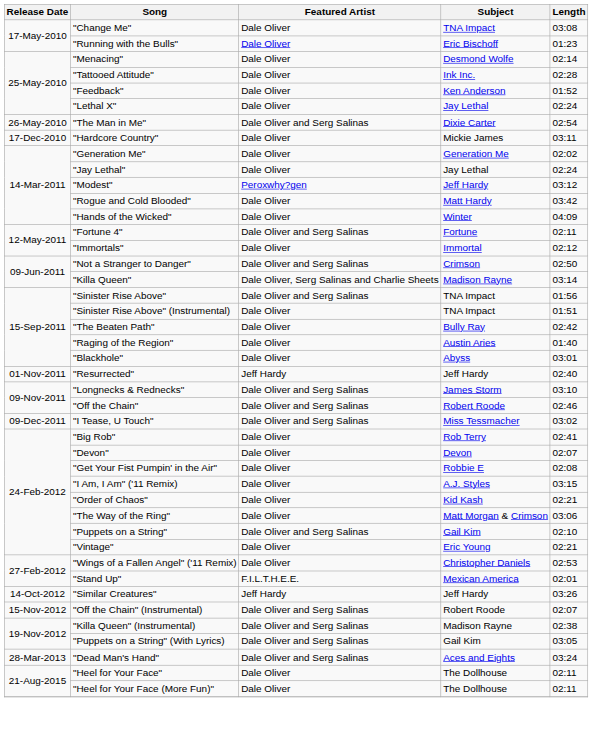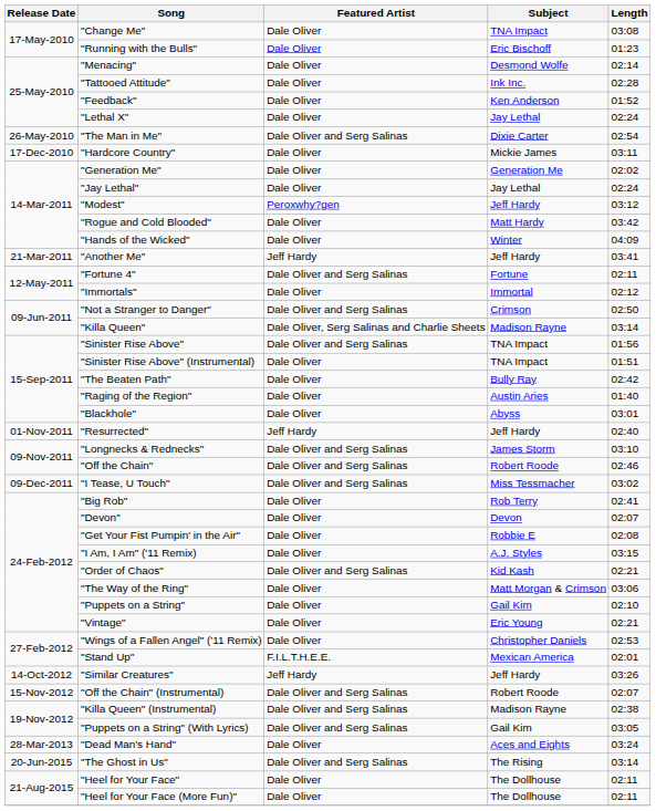+ row: 21-Mar-2011 | "Another Me" | Jeff Hardy | Jeff Hardy | 03:41
"Order of Chaos" | Featured Artist: Dale Oliver -> Dale Oliver and Serg Salinas
"Puppets on a String" | Featured Artist: Dale Oliver and Serg Salinas -> Dale Oliver
"Dead Man's Hand" | Featured Artist: Dale Oliver and Serg Salinas -> Dale Oliver
+ row: 20-Jun-2015 | "The Ghost in Us" | Dale Oliver and Serg Salinas | The Rising | 03:14
